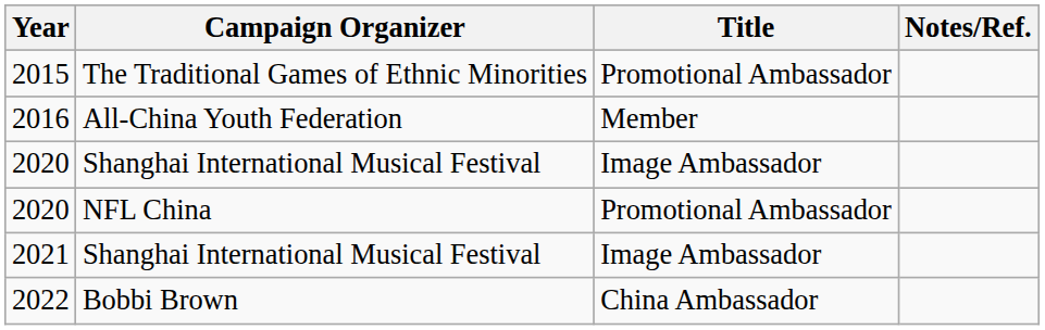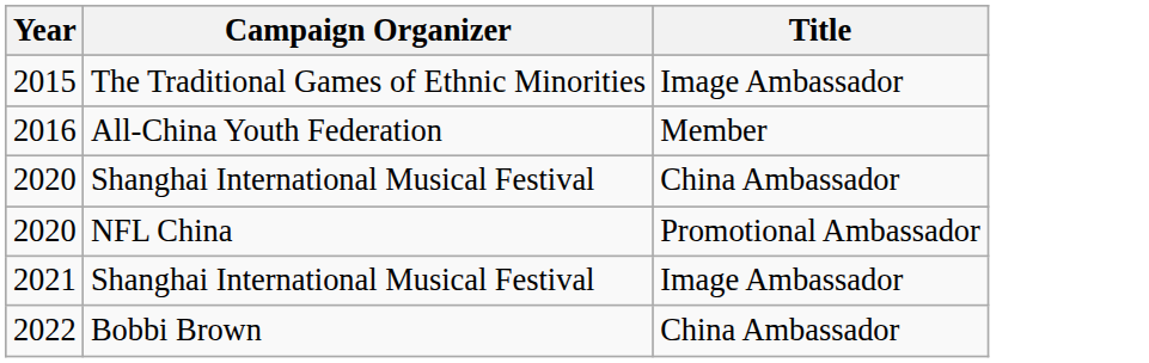- column: Notes/Ref.
2015 | Title: Promotional Ambassador -> Image Ambassador
2020 / Shanghai International Musical Festival | Title: Image Ambassador -> China Ambassador
